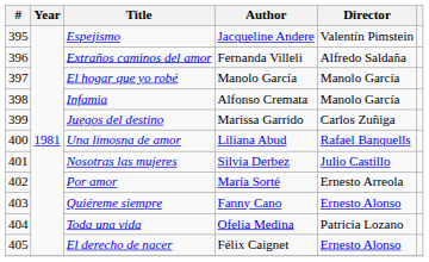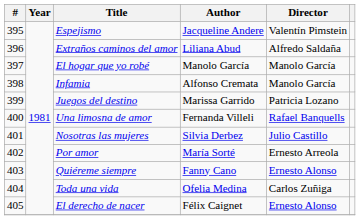Extraños caminos del amor | Author: Fernanda Villeli -> Liliana Abud
Juegos del destino | Director: Carlos Zuñiga -> Patricia Lozano
Una limosna de amor | Author: Liliana Abud -> Fernanda Villeli
Toda una vida | Director: Patricia Lozano -> Carlos Zuñiga
